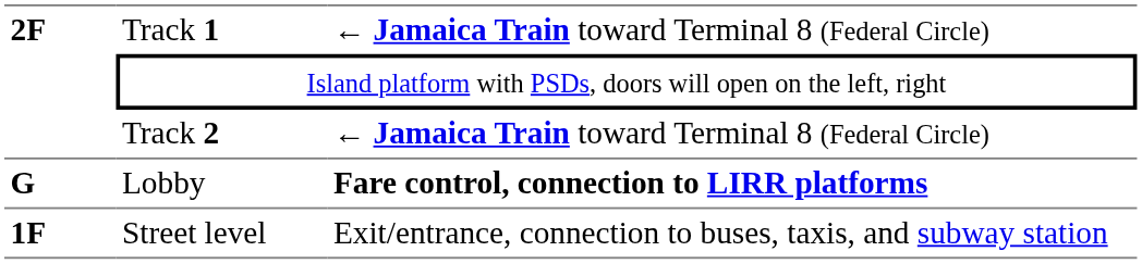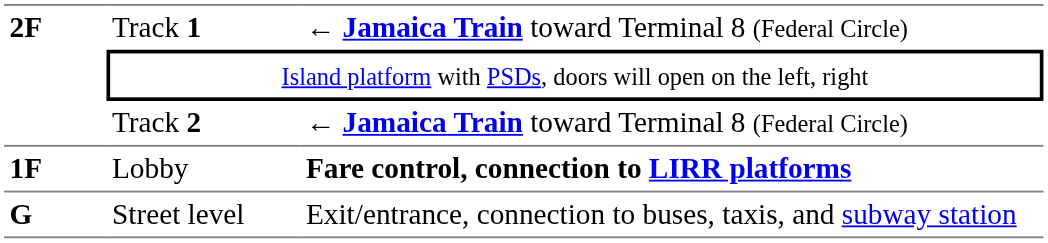Lobby | column 1: G -> 1F
Street level | column 1: 1F -> G
